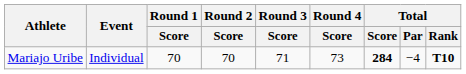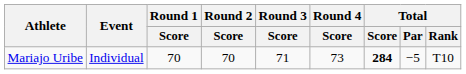Mariajo Uribe | Total / Par: −4 -> −5
Mariajo Uribe | Total / Rank: bold -> normal
